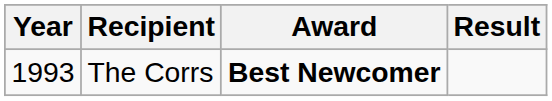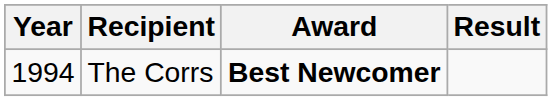The Corrs | Year: 1993 -> 1994
